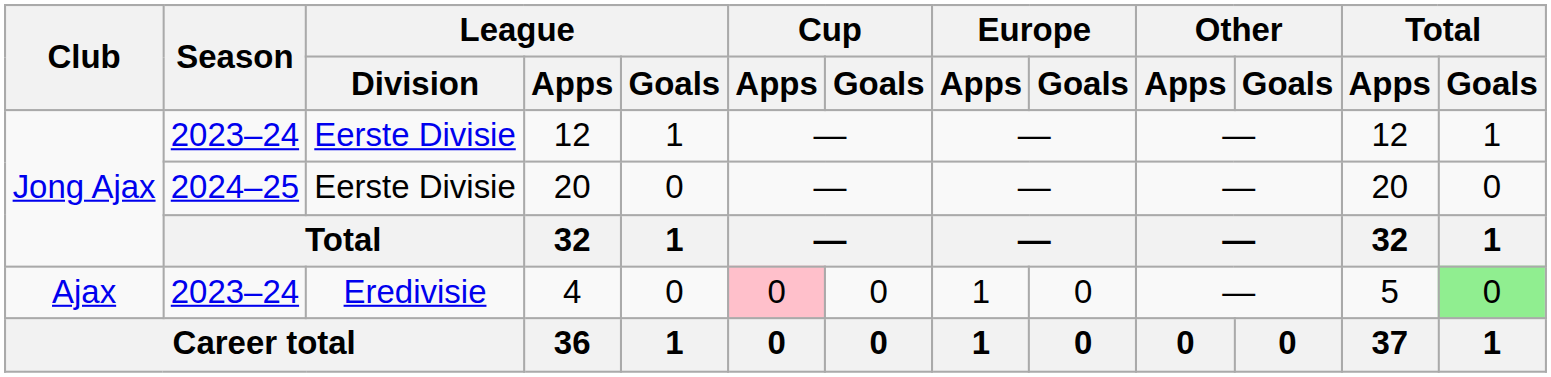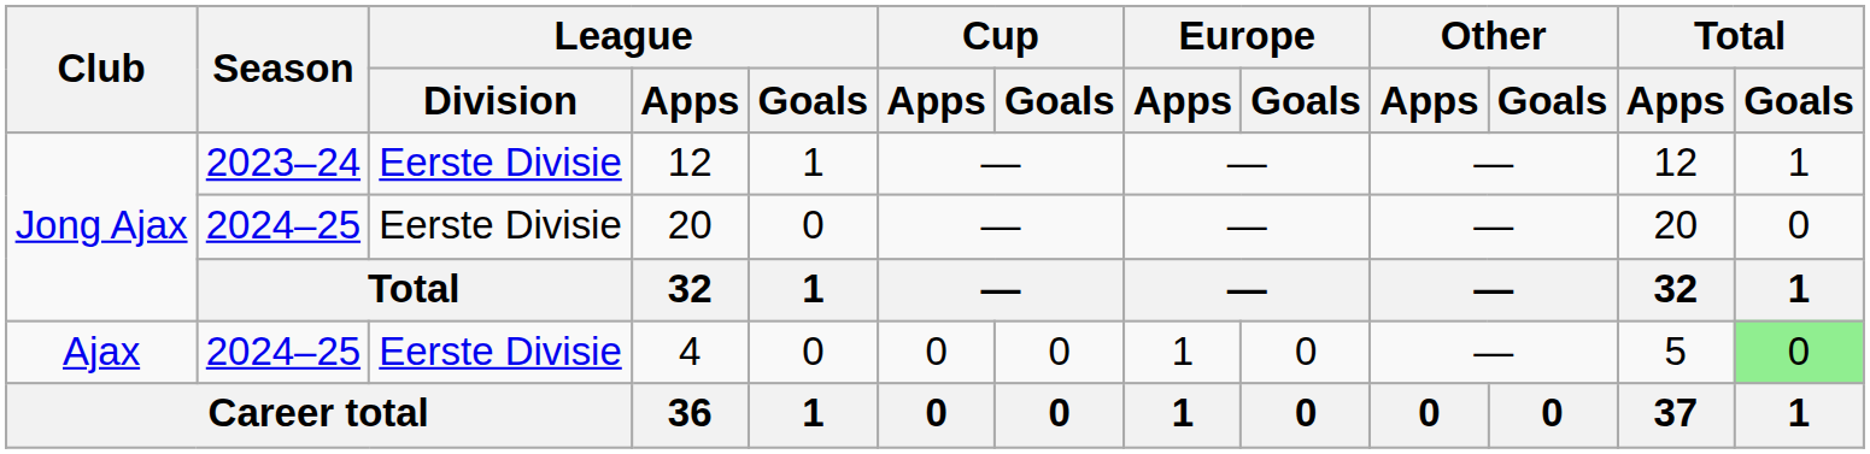4 | Season: 2023–24 -> 2024–25
4 | League / Division: Eredivisie -> Eerste Divisie
4 | Cup / Apps: pink background -> no background
